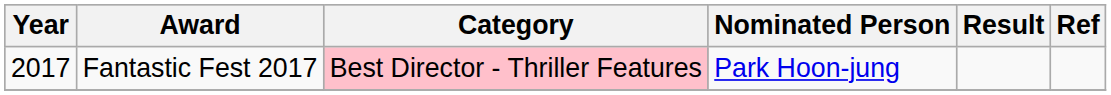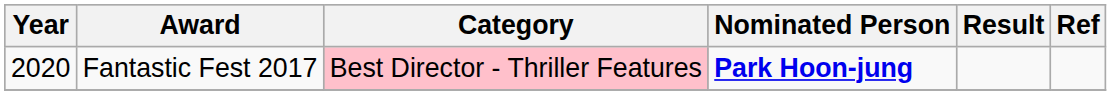Fantastic Fest 2017 | Year: 2017 -> 2020
Fantastic Fest 2017 | Nominated Person: normal -> bold
